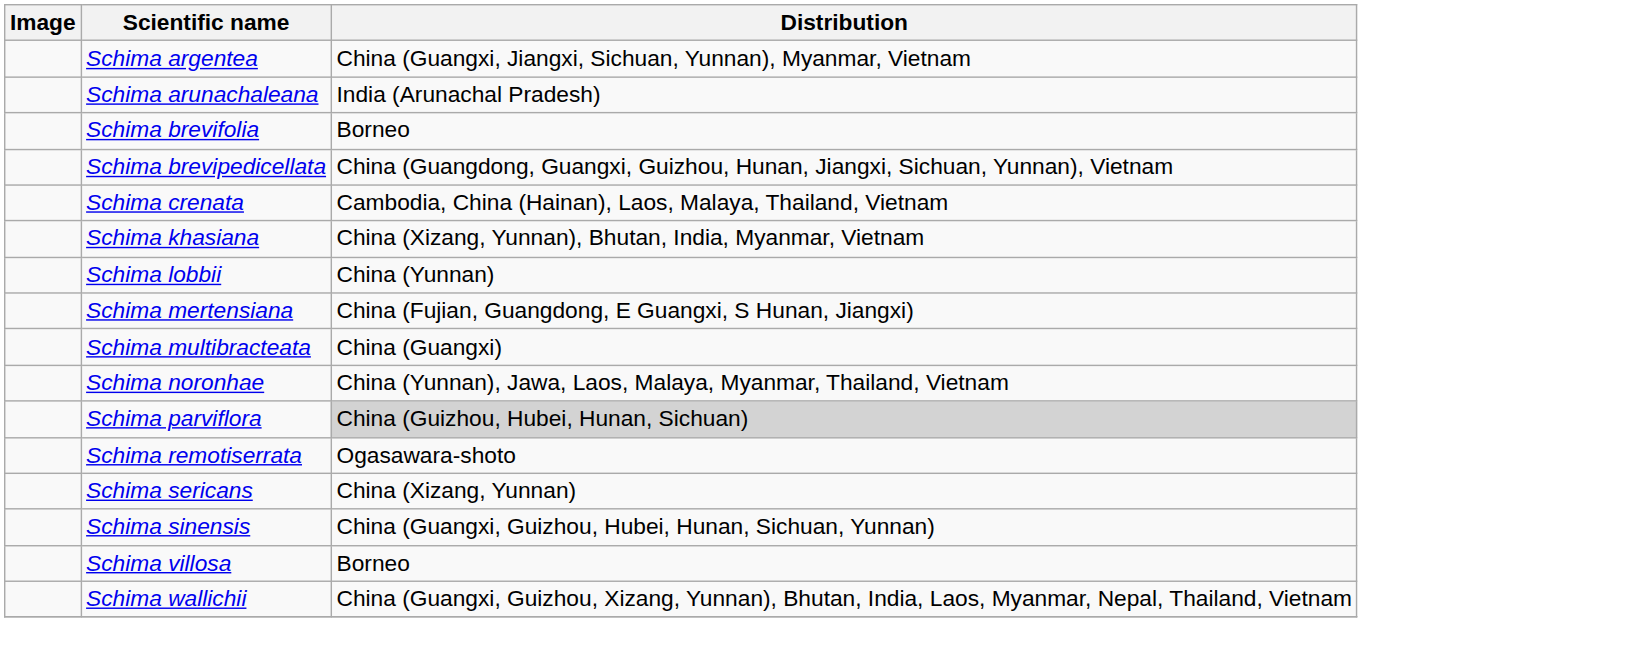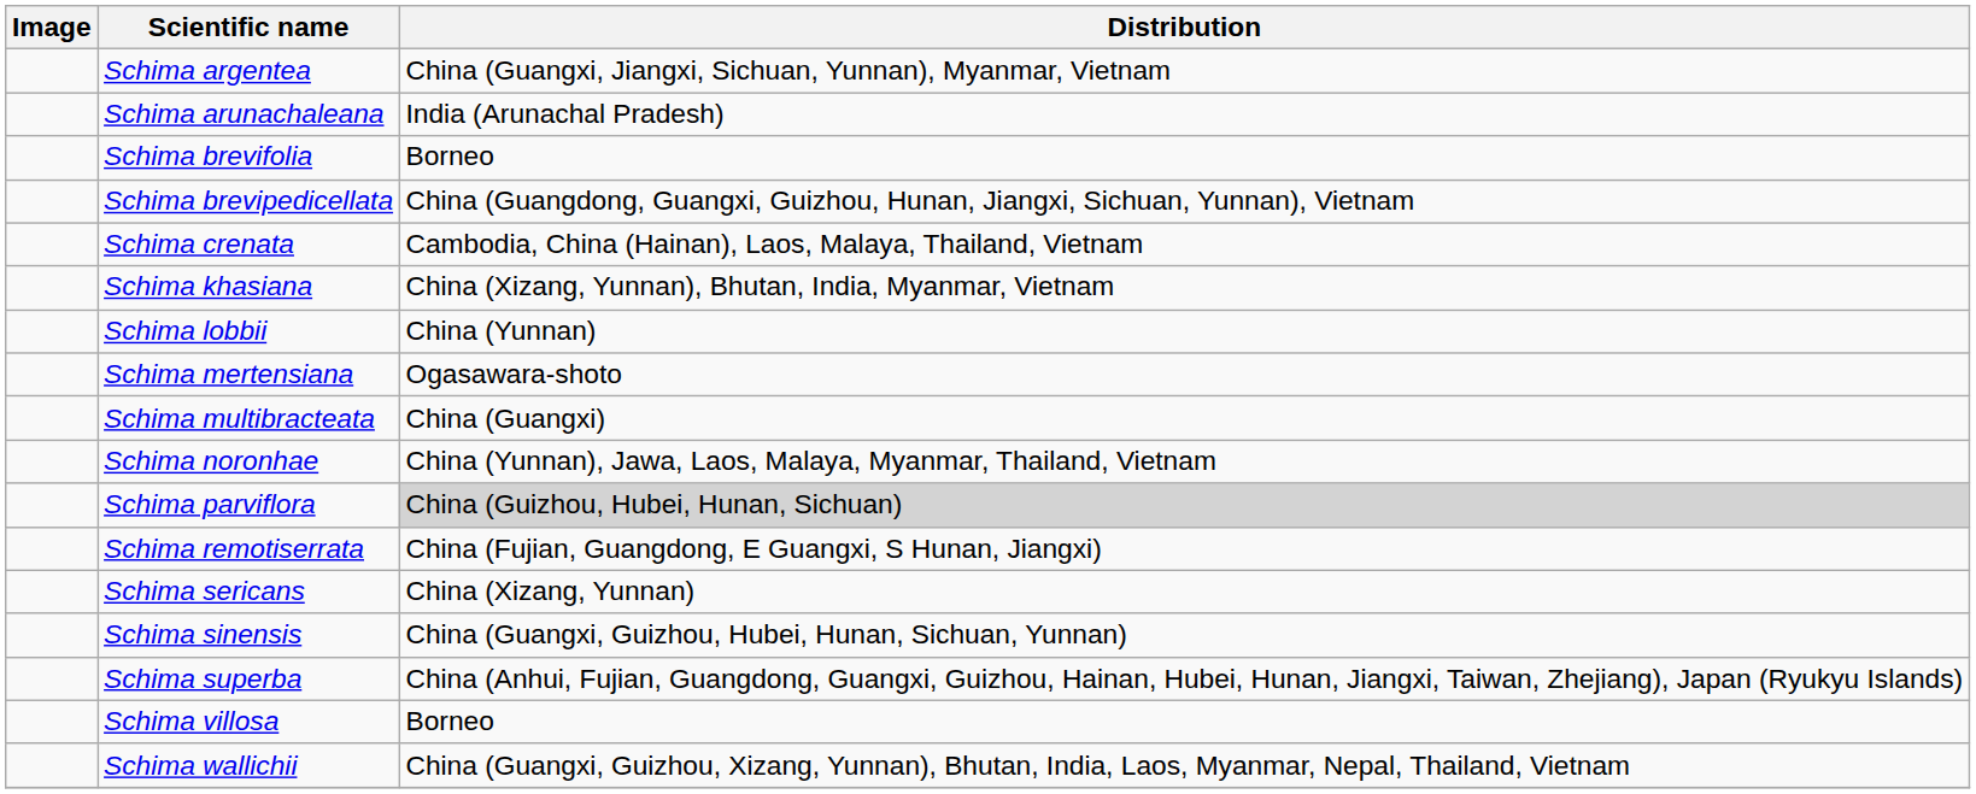Schima mertensiana | Distribution: China (Fujian, Guangdong, E Guangxi, S Hunan, Jiangxi) -> Ogasawara-shoto
Schima remotiserrata | Distribution: Ogasawara-shoto -> China (Fujian, Guangdong, E Guangxi, S Hunan, Jiangxi)
+ row: Schima superba | China (Anhui, Fujian, Guangdong, Guangxi, Guizhou, Hainan, Hubei, Hunan, Jiangxi, Taiwan, Zhejiang), Japan (Ryukyu Islands)
